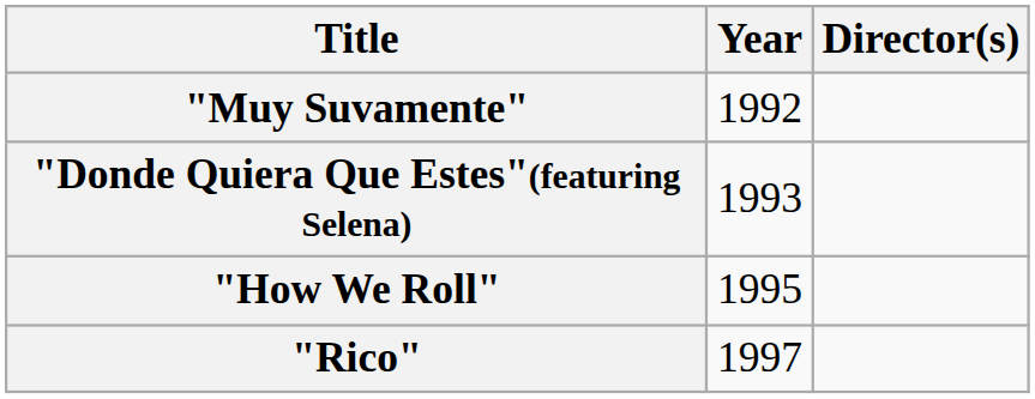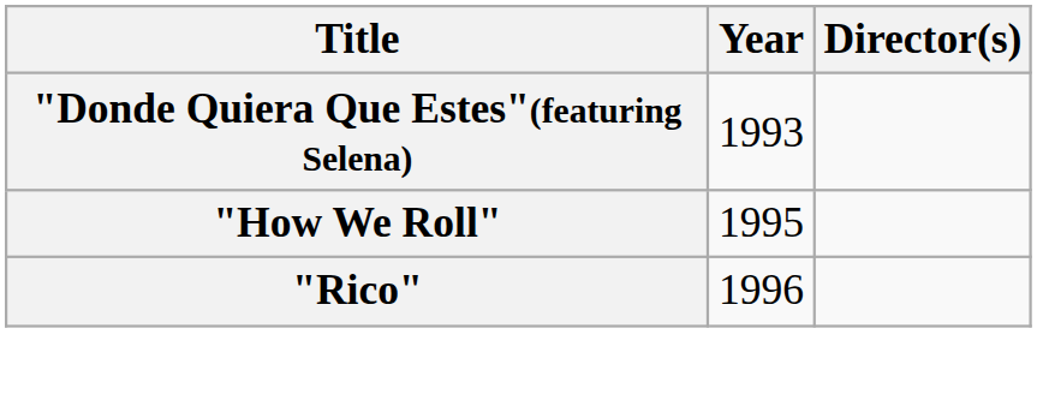- row: "Muy Suvamente" | 1992
"Rico" | Year: 1997 -> 1996
